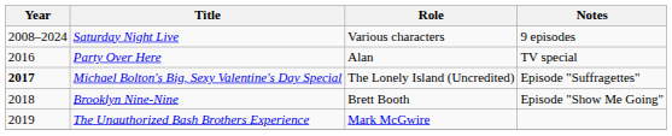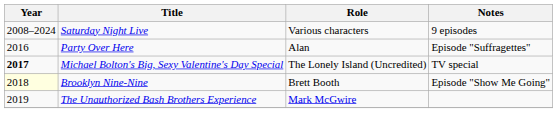Party Over Here | Notes: TV special -> Episode "Suffragettes"
Michael Bolton's Big, Sexy Valentine's Day Special | Notes: Episode "Suffragettes" -> TV special
Brooklyn Nine-Nine | Year: no background -> lightyellow background
